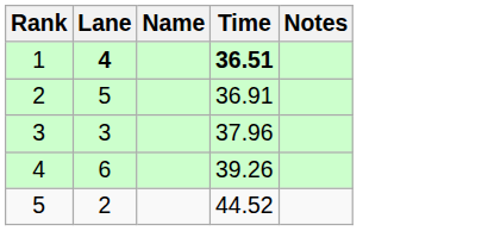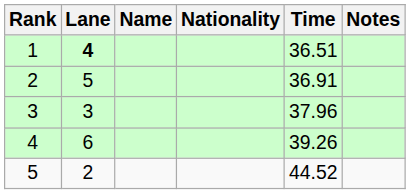+ column: Nationality
1 | Time: bold -> normal
